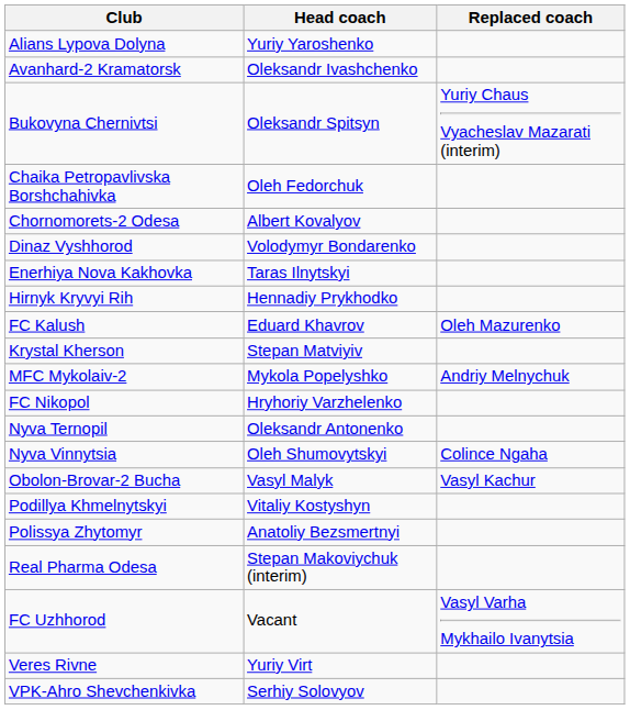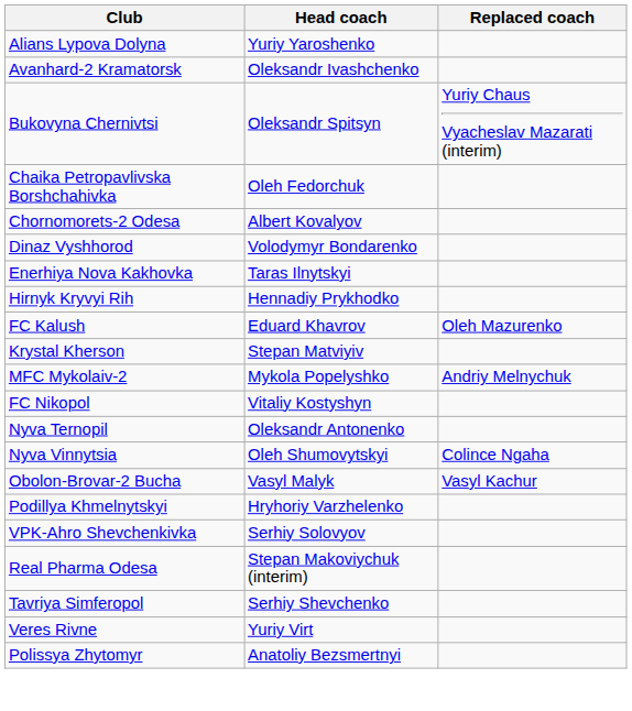FC Nikopol | Head coach: Hryhoriy Varzhelenko -> Vitaliy Kostyshyn
Podillya Khmelnytskyi | Head coach: Vitaliy Kostyshyn -> Hryhoriy Varzhelenko
rows swapped: Polissya Zhytomyr <-> VPK-Ahro Shevchenkivka
+ row: Tavriya Simferopol | Serhiy Shevchenko
- row: FC Uzhhorod | Vacant | Vasyl Varha Mykhailo Ivanytsia
